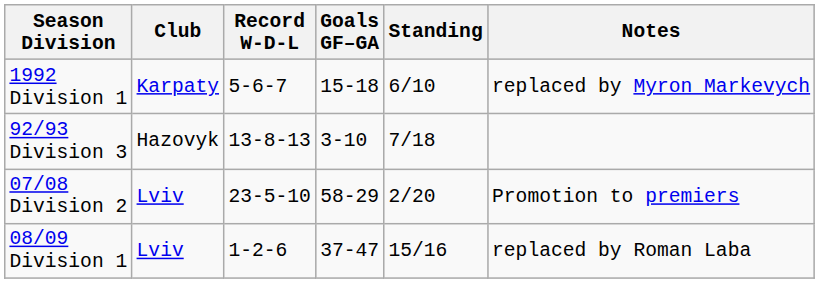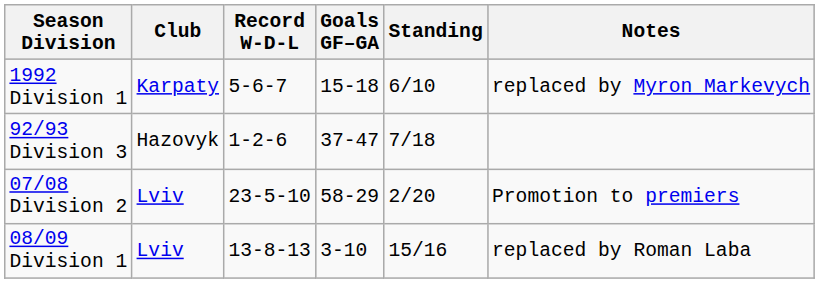92/93 Division 3 | Record W-D-L: 13-8-13 -> 1-2-6
92/93 Division 3 | Goals GF–GA: 3-10 -> 37-47
08/09 Division 1 | Record W-D-L: 1-2-6 -> 13-8-13
08/09 Division 1 | Goals GF–GA: 37-47 -> 3-10
